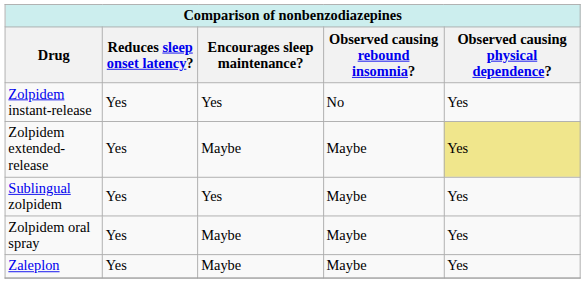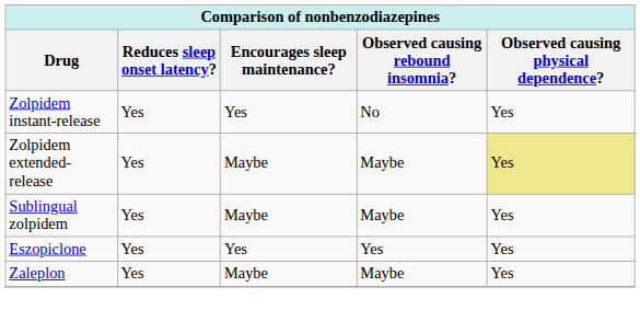Sublingual zolpidem | Encourages sleep maintenance?: Yes -> Maybe
- row: Zolpidem oral spray | Yes | Maybe | Maybe | Yes
+ row: Eszopiclone | Yes | Yes | Yes | Yes
